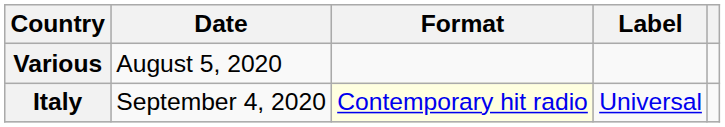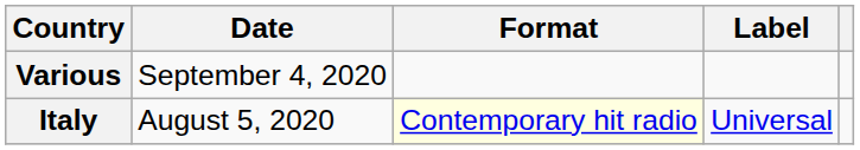Various | Date: August 5, 2020 -> September 4, 2020
Italy | Date: September 4, 2020 -> August 5, 2020
